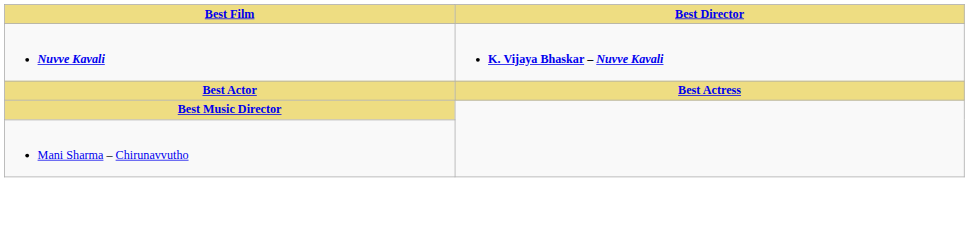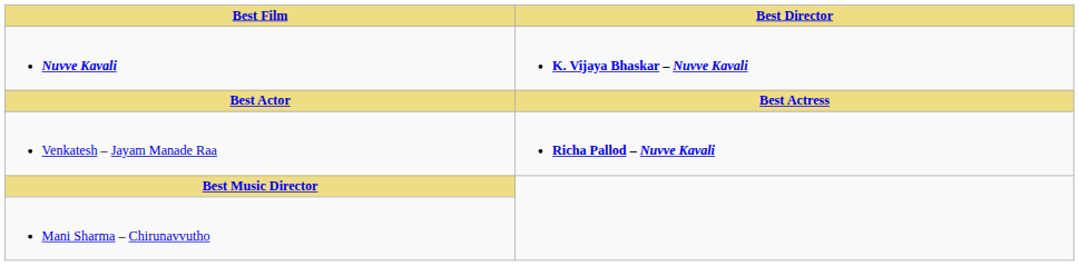+ row: Venkatesh – Jayam Manade Raa | Richa Pallod – Nuvve Kavali
